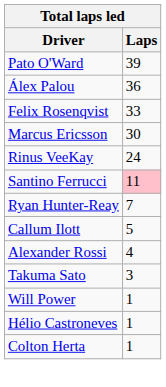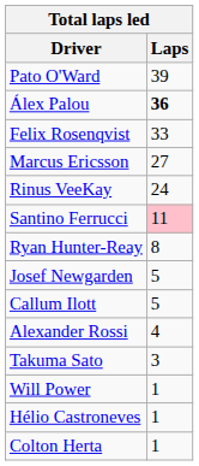Álex Palou | Laps: normal -> bold
Marcus Ericsson | Laps: 30 -> 27
Ryan Hunter-Reay | Laps: 7 -> 8
+ row: Josef Newgarden | 5
